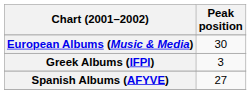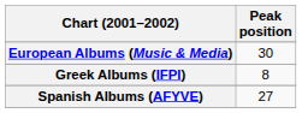Greek Albums (IFPI) | Peak position: 3 -> 8
